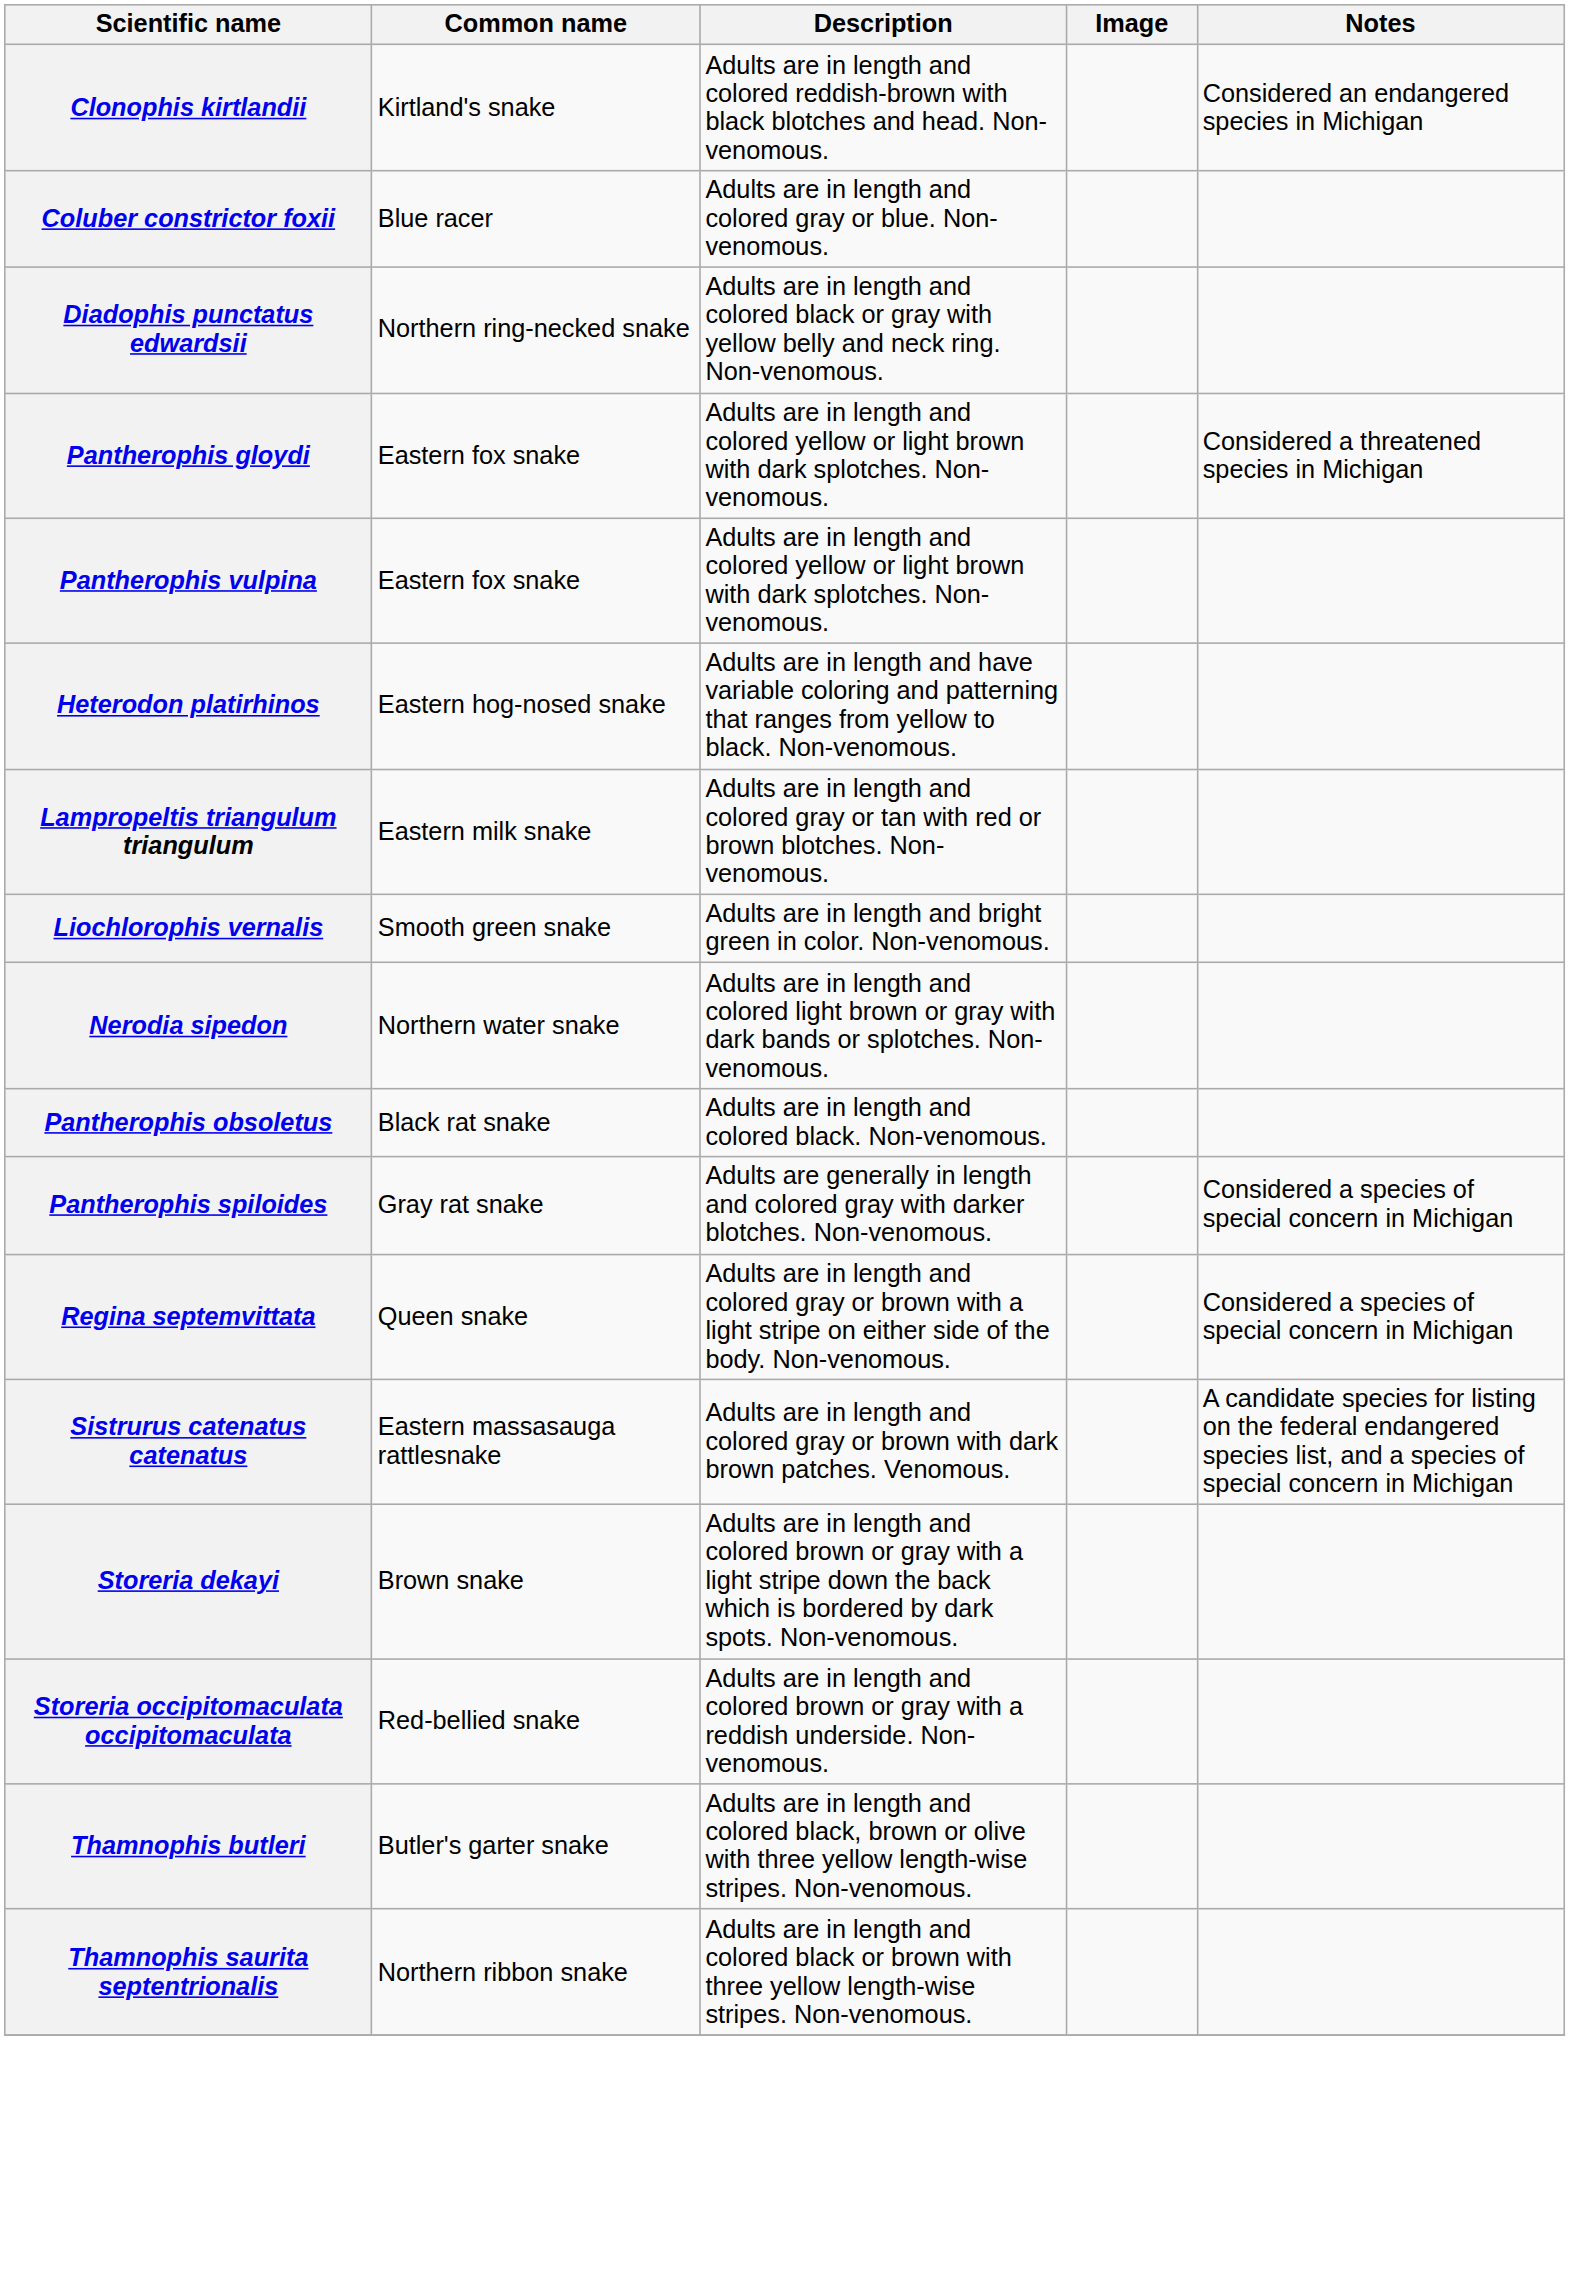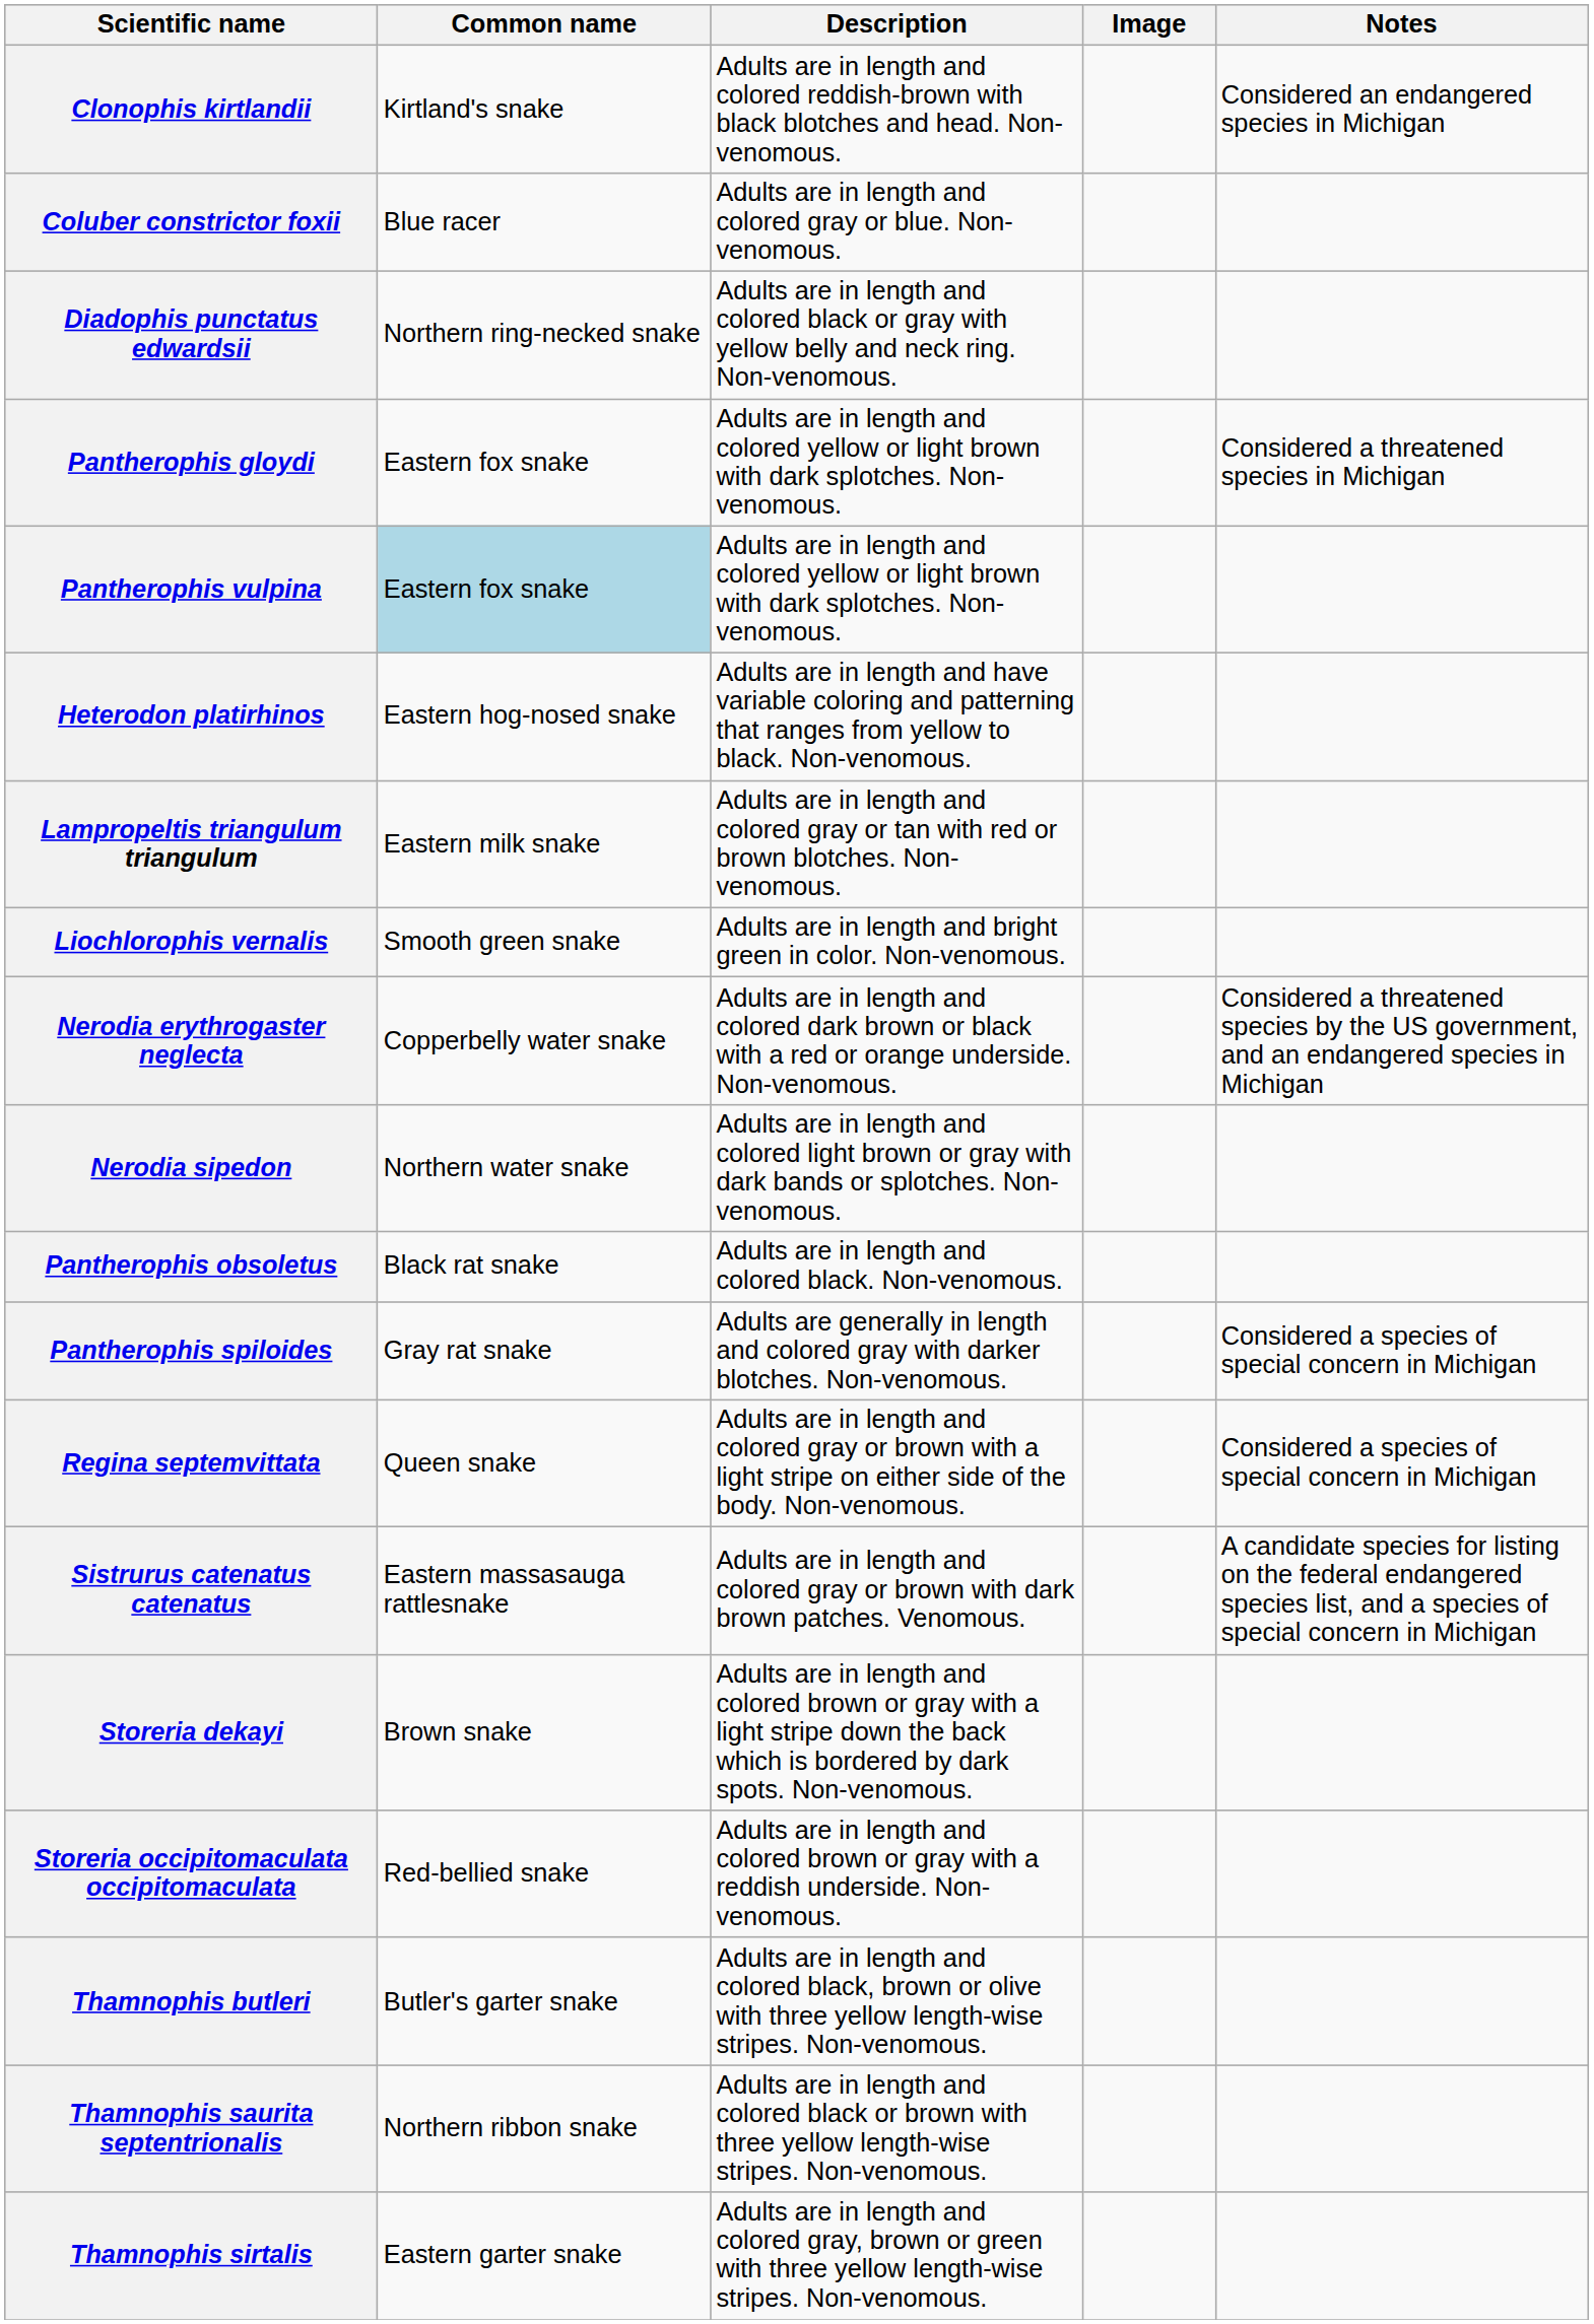Pantherophis vulpina | Common name: no background -> lightblue background
+ row: Nerodia erythrogaster neglecta | Copperbelly water snake | Adults are in length and colored dark brown or black with a red or orange underside. Non-venomous. | Considered a threatened species by the US government, and an endangered species in Michigan
+ row: Thamnophis sirtalis | Eastern garter snake | Adults are in length and colored gray, brown or green with three yellow length-wise stripes. Non-venomous.
